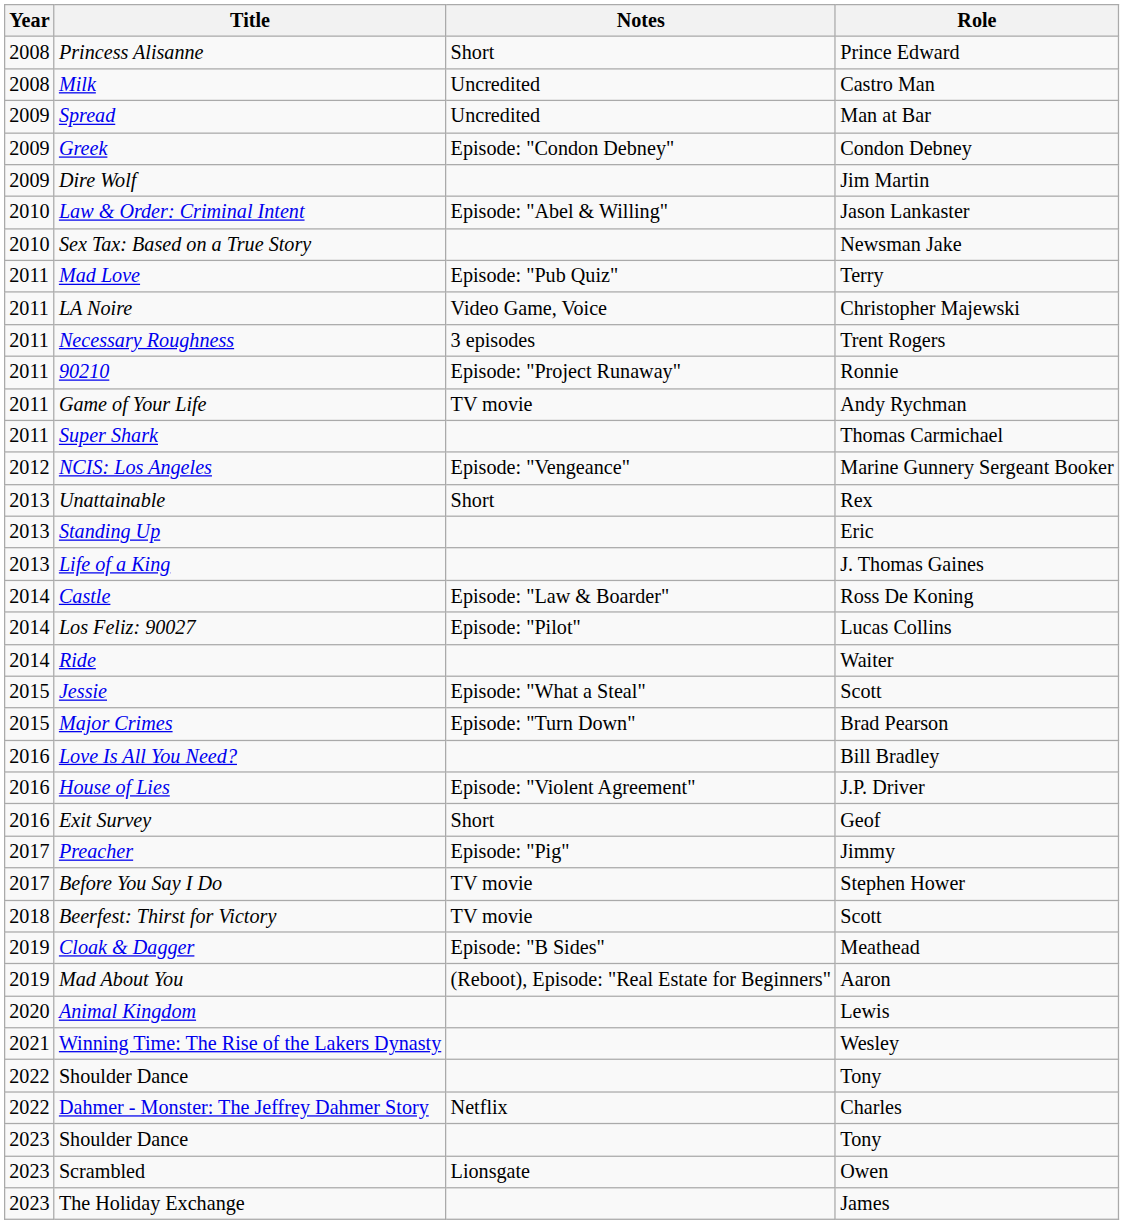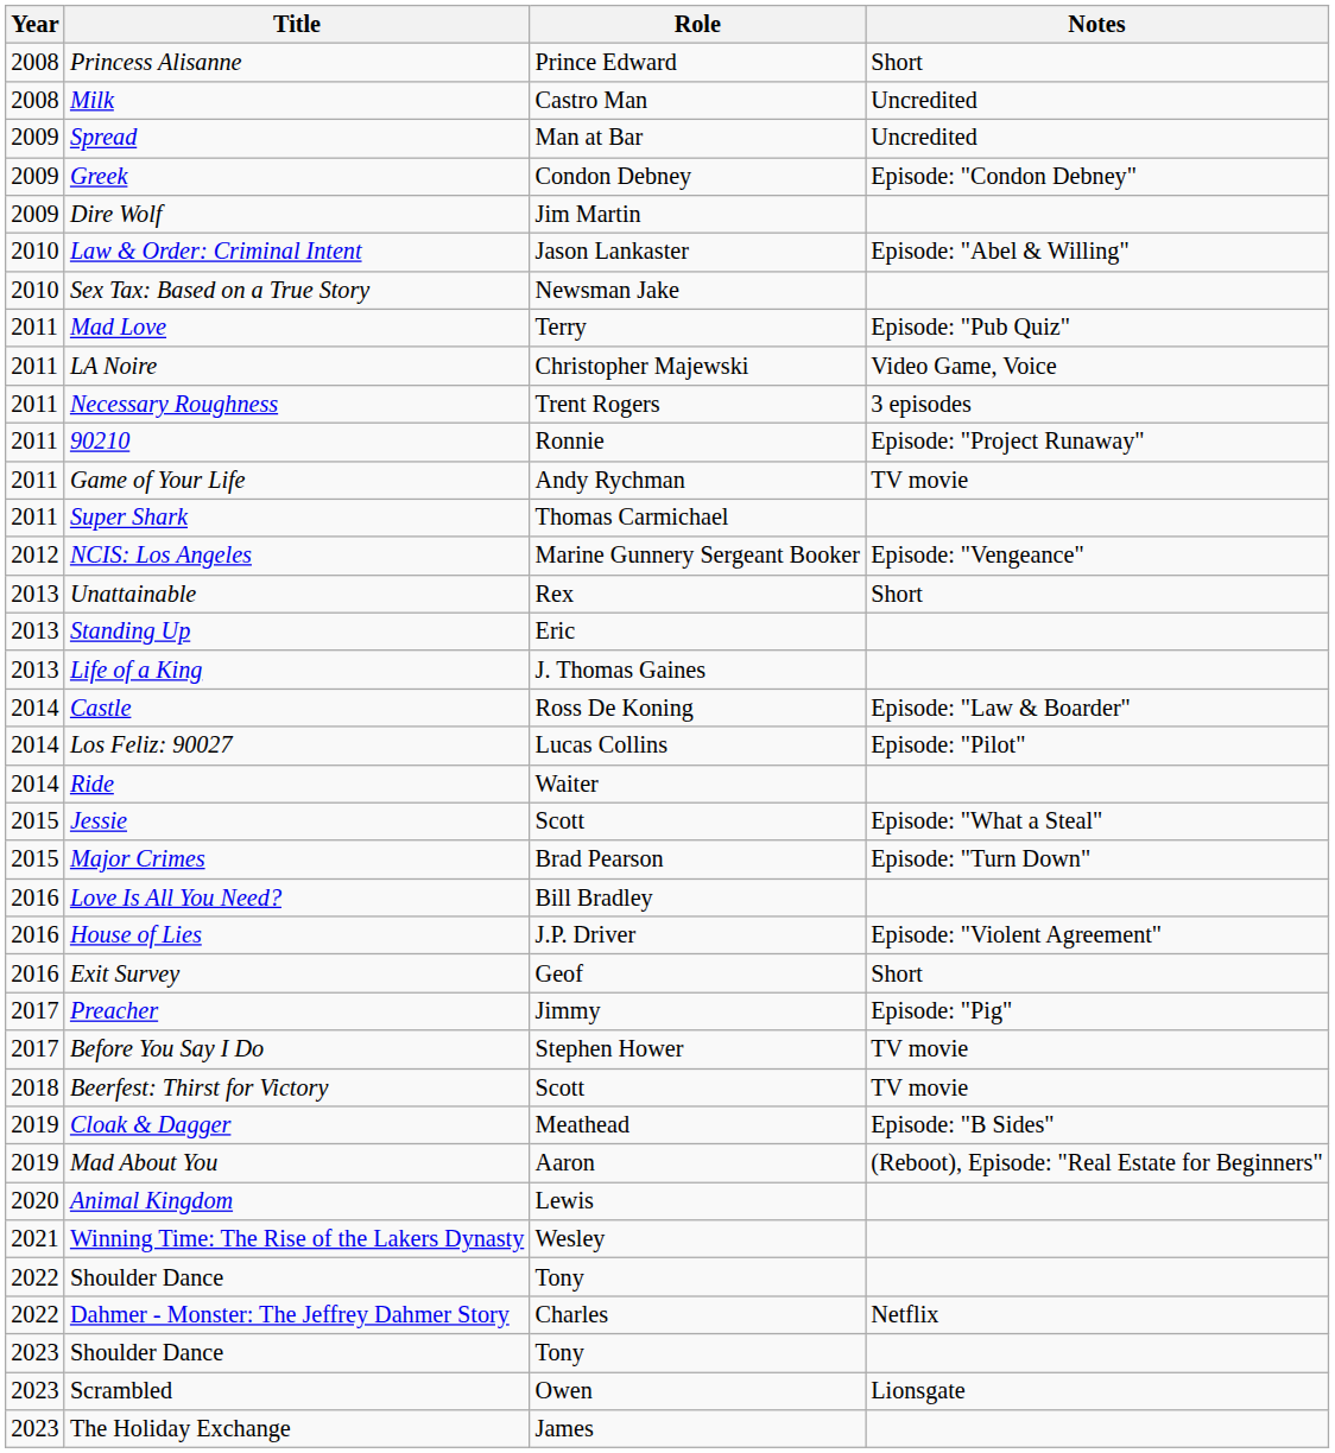columns swapped: Role <-> Notes
